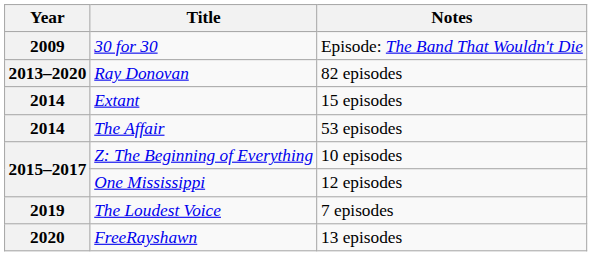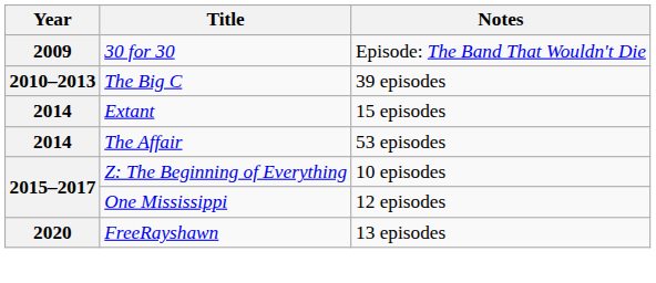+ row: 2010–2013 | The Big C | 39 episodes
- row: 2013–2020 | Ray Donovan | 82 episodes
- row: 2019 | The Loudest Voice | 7 episodes
